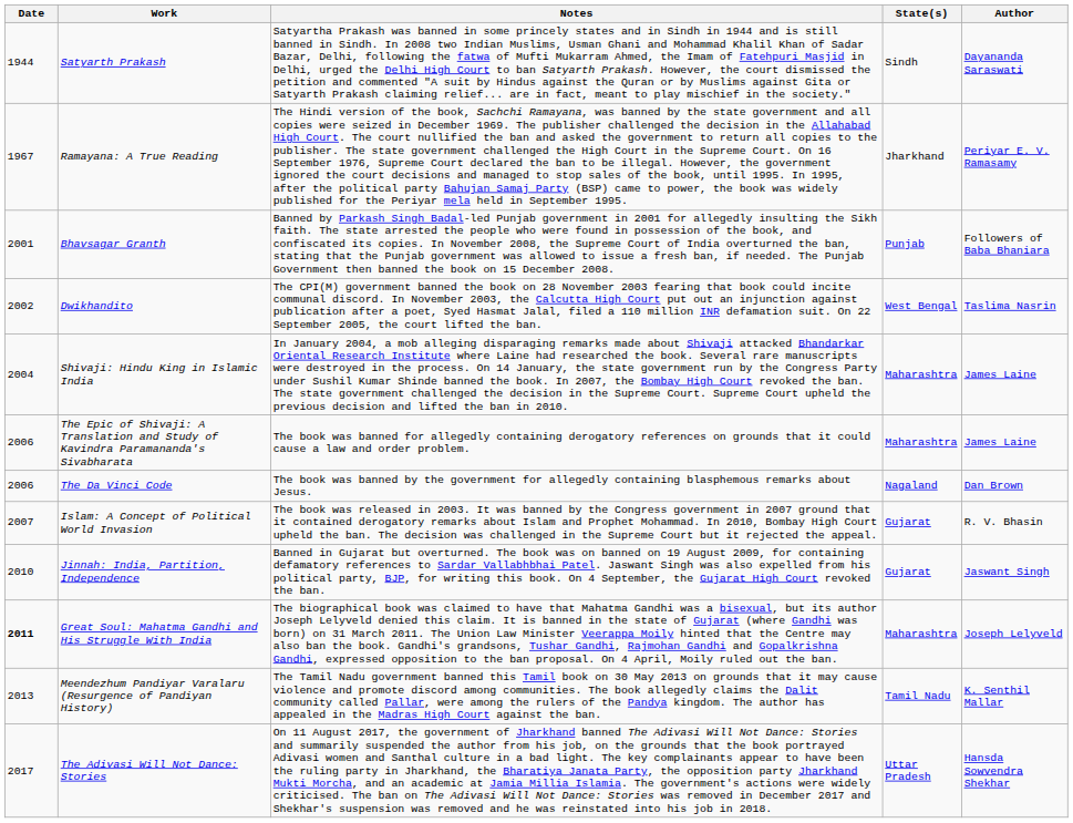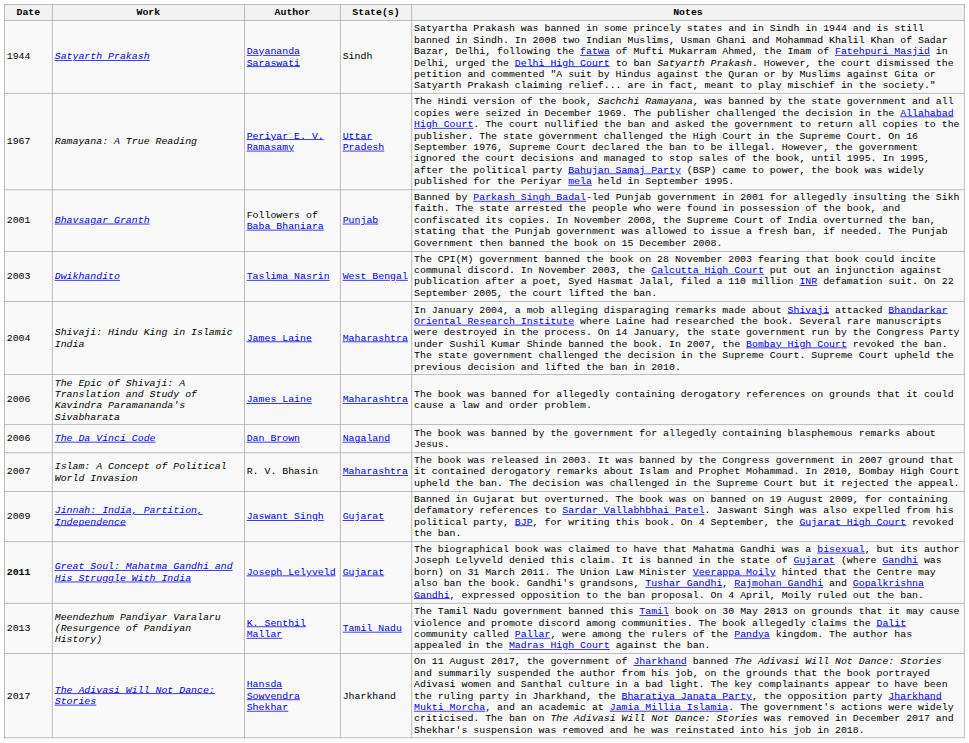columns swapped: Author <-> Notes
Ramayana: A True Reading | State(s): Jharkhand -> Uttar Pradesh
Dwikhandito | Date: 2002 -> 2003
Islam: A Concept of Political World Invasion | State(s): Gujarat -> Maharashtra
Jinnah: India, Partition, Independence | Date: 2010 -> 2009
Great Soul: Mahatma Gandhi and His Struggle With India | State(s): Maharashtra -> Gujarat
The Adivasi Will Not Dance: Stories | State(s): Uttar Pradesh -> Jharkhand
